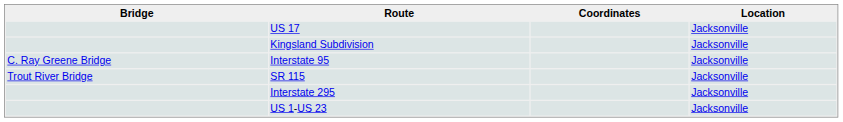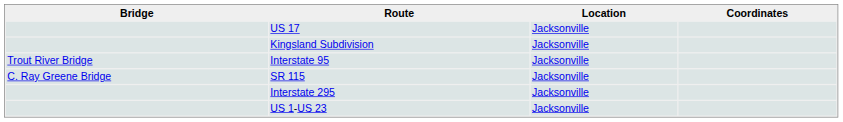columns swapped: Location <-> Coordinates
Interstate 95 | Bridge: C. Ray Greene Bridge -> Trout River Bridge
SR 115 | Bridge: Trout River Bridge -> C. Ray Greene Bridge
